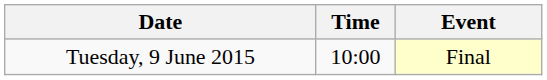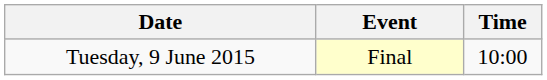columns swapped: Time <-> Event
